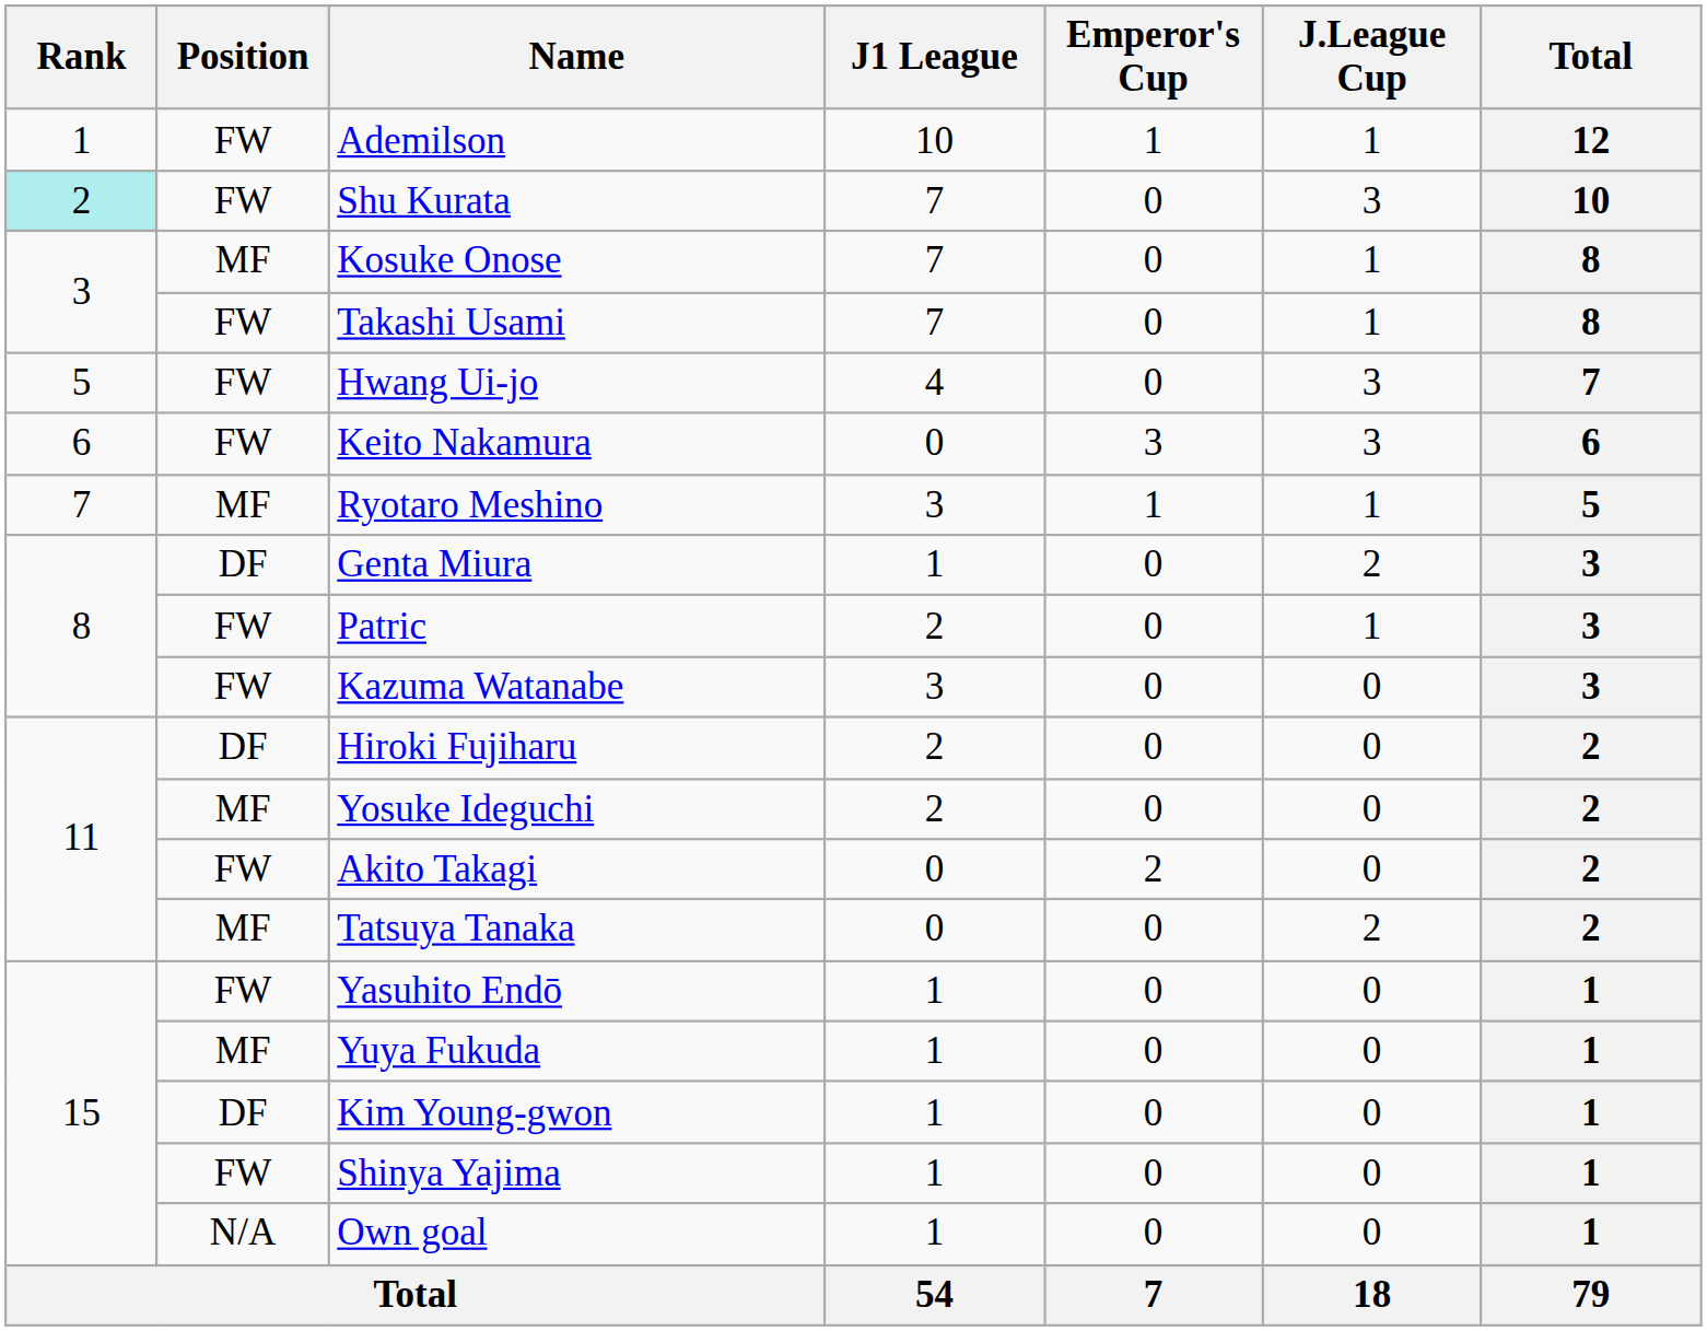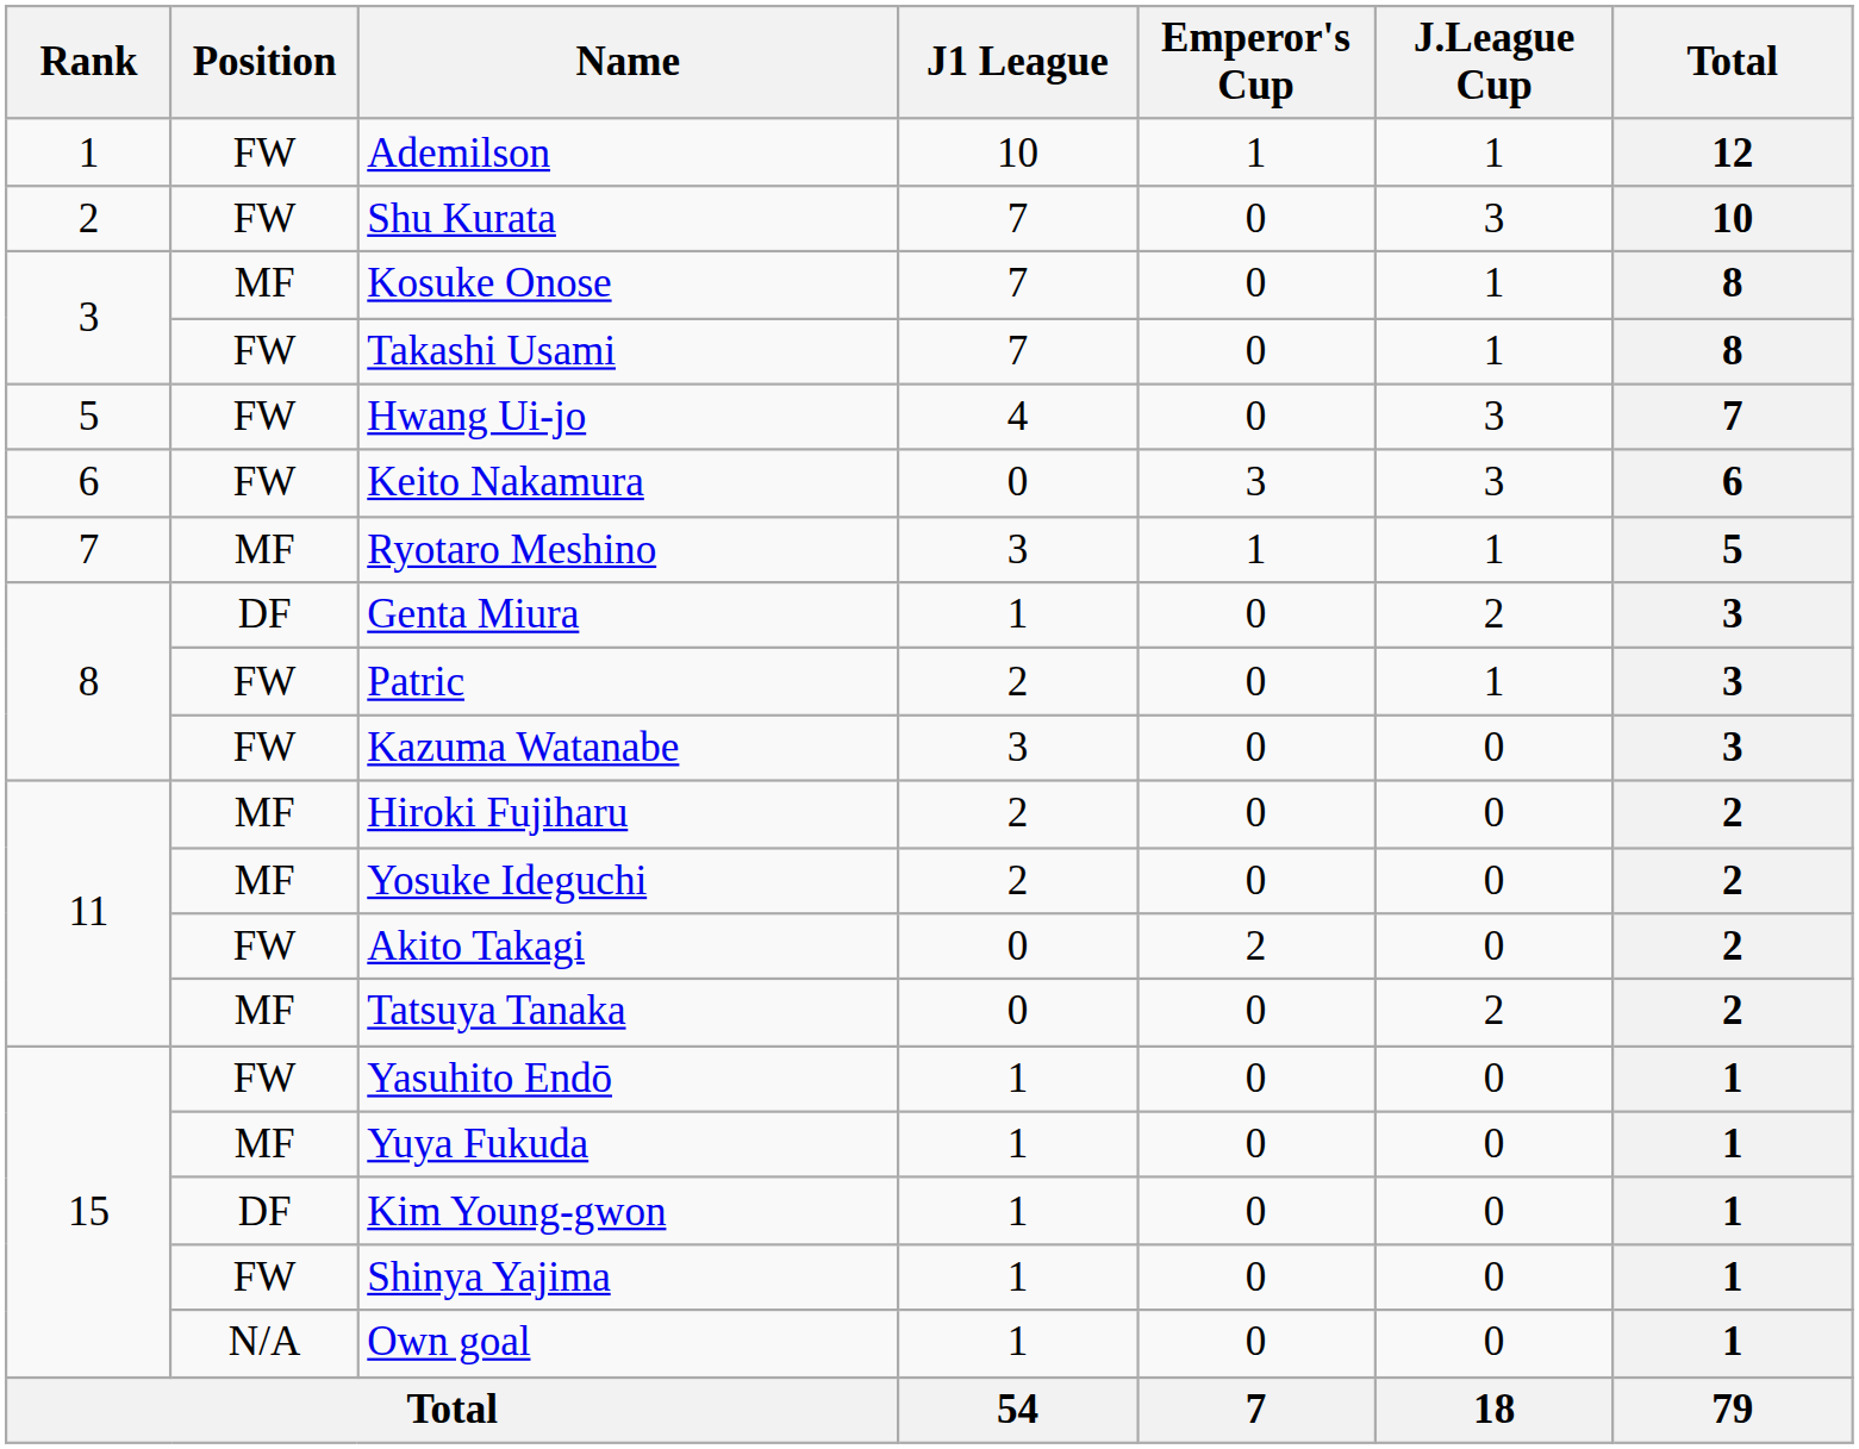Shu Kurata | Rank: paleturquoise background -> no background
Hiroki Fujiharu | Position: DF -> MF
